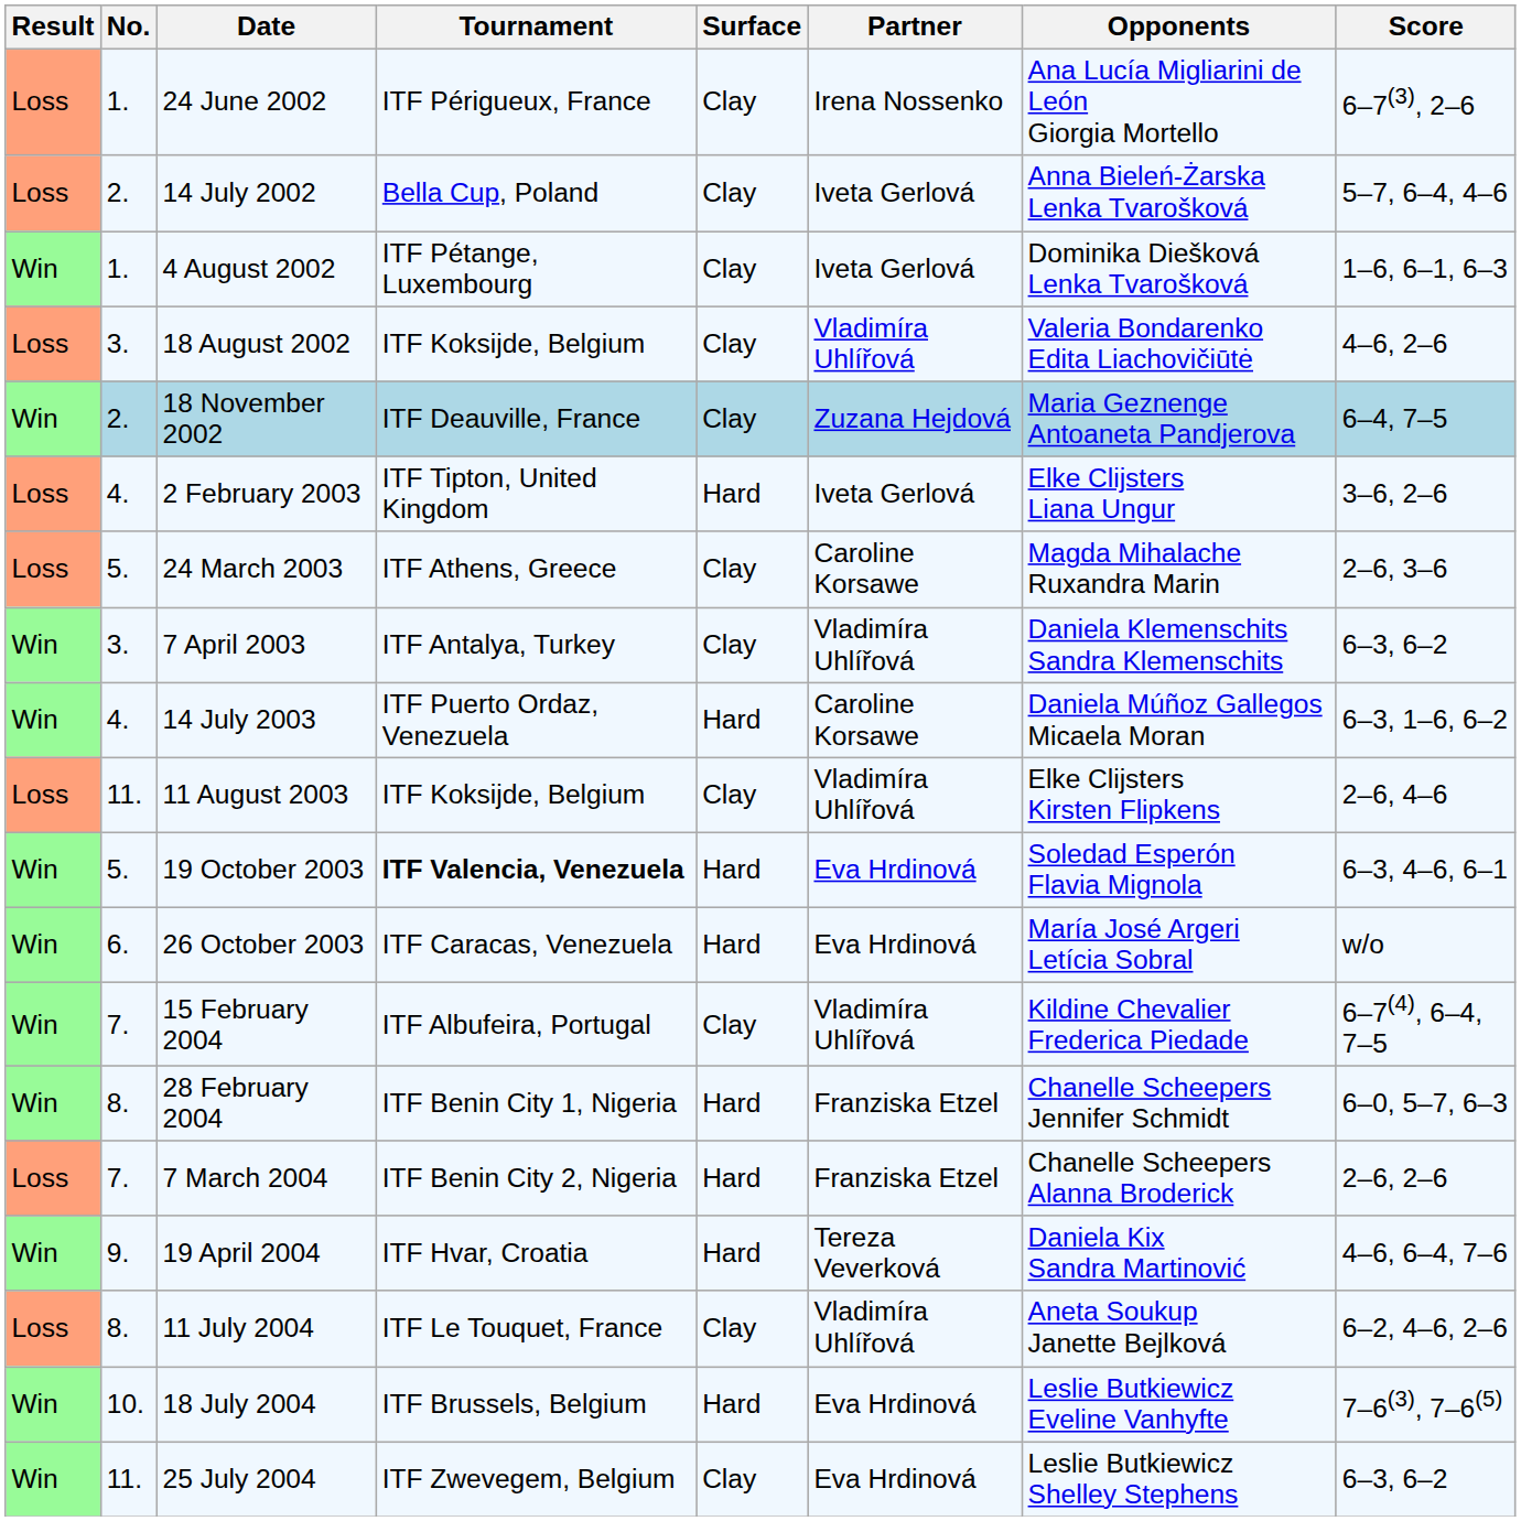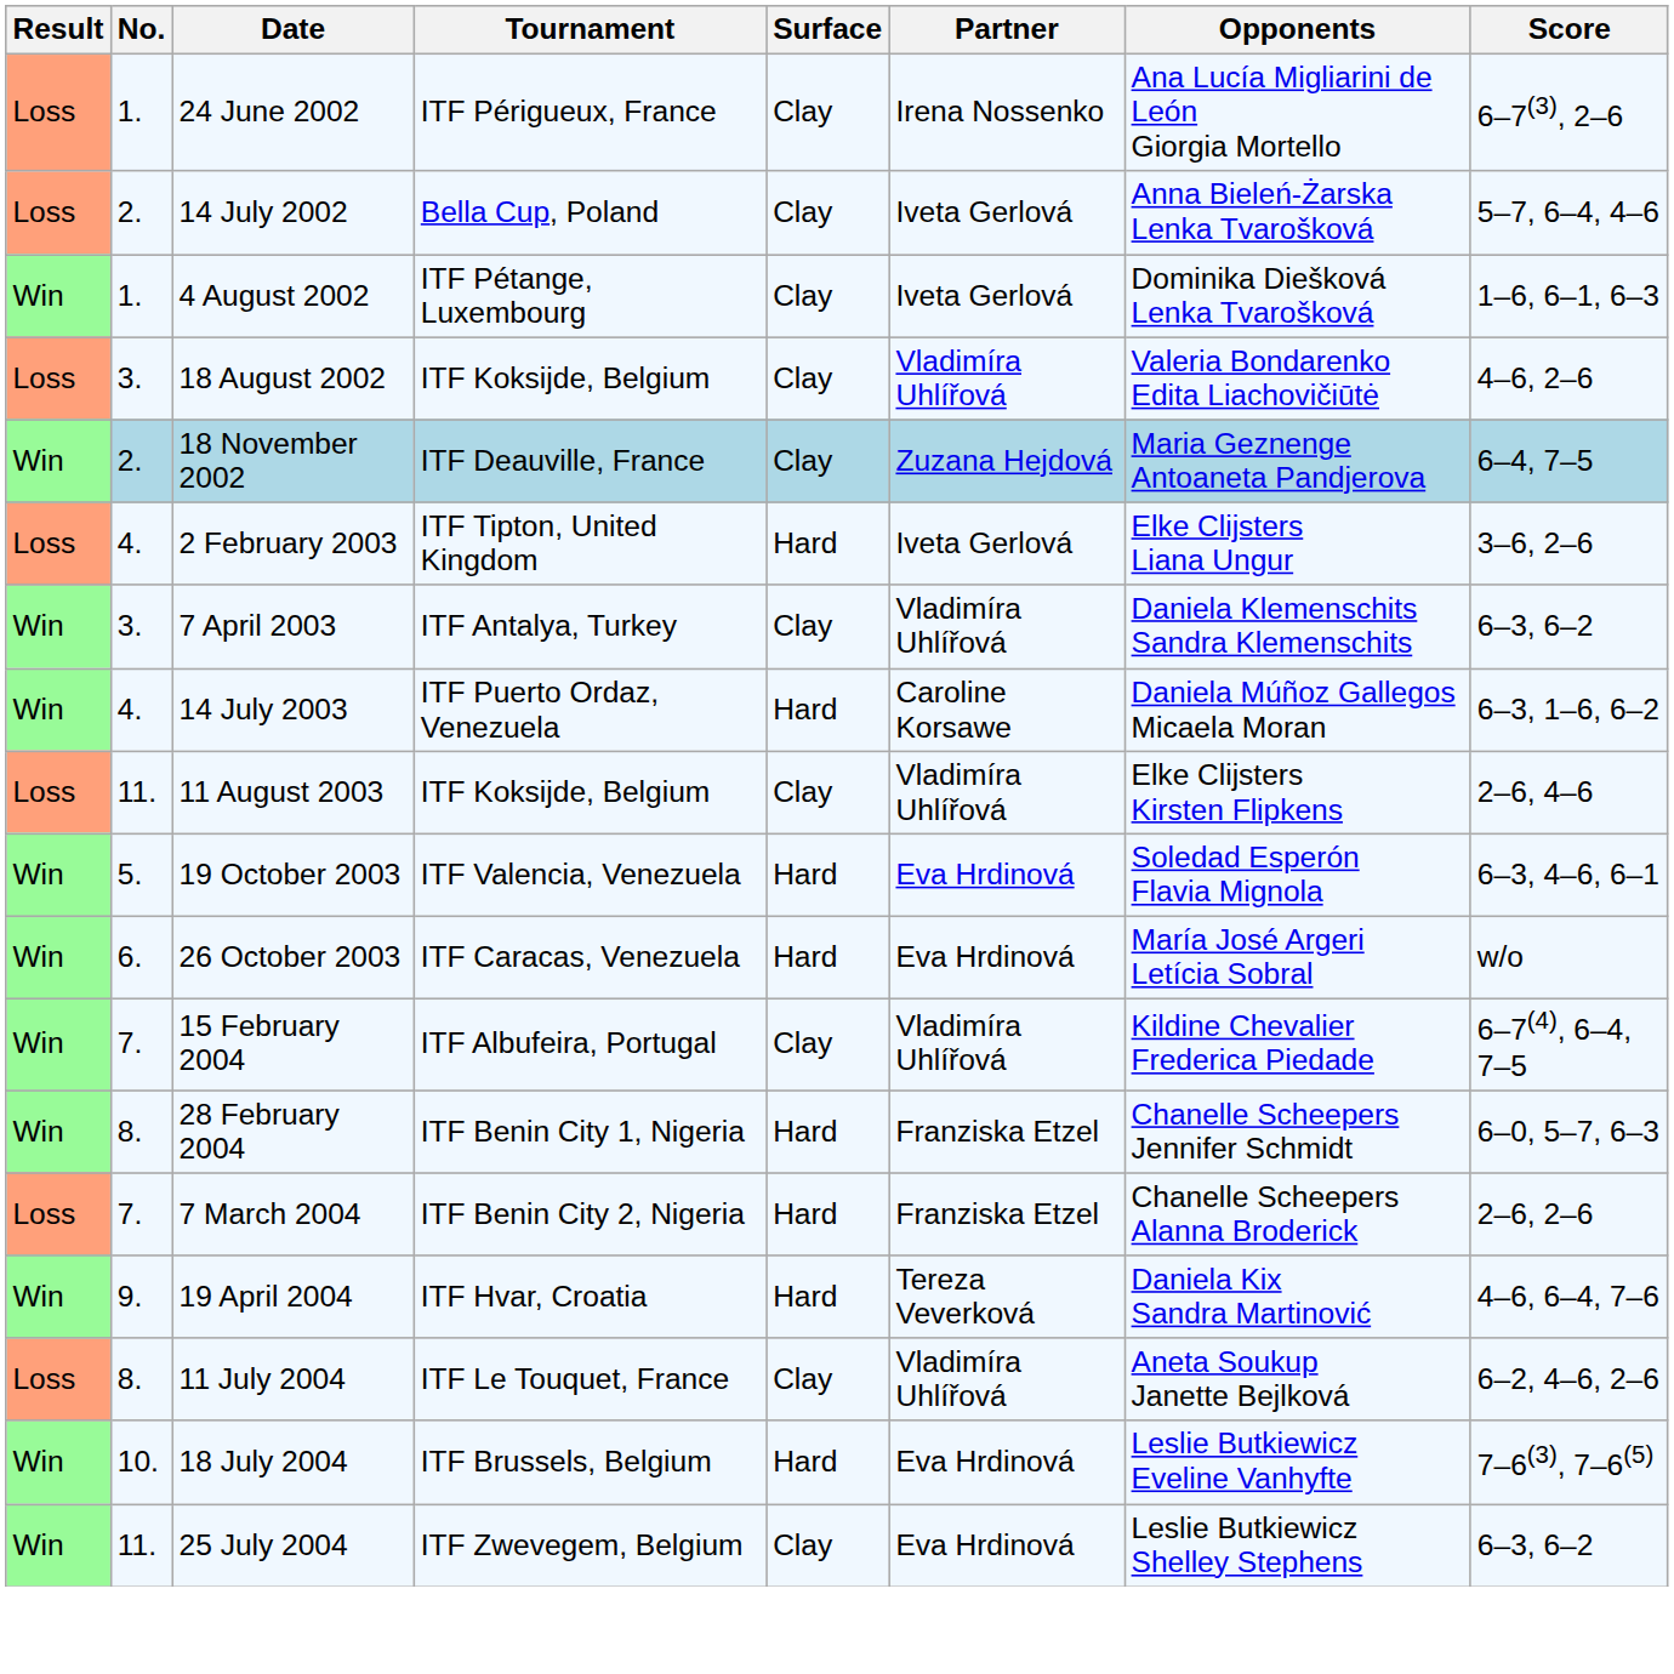- row: Loss | 5. | 24 March 2003 | ITF Athens, Greece | Clay | Caroline Korsawe | Magda Mihalache Ruxandra Marin | 2–6, 3–6
19 October 2003 | Tournament: bold -> normal
